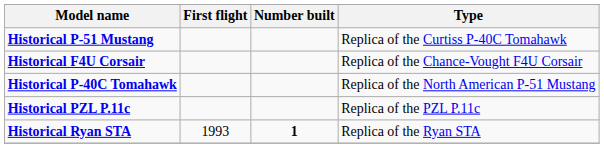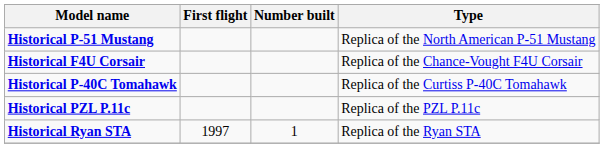Historical P-51 Mustang | Type: Replica of the Curtiss P-40C Tomahawk -> Replica of the North American P-51 Mustang
Historical P-40C Tomahawk | Type: Replica of the North American P-51 Mustang -> Replica of the Curtiss P-40C Tomahawk
Historical Ryan STA | First flight: 1993 -> 1997
Historical Ryan STA | Number built: bold -> normal
